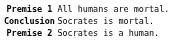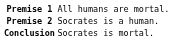rows swapped: Premise 2 <-> Conclusion
